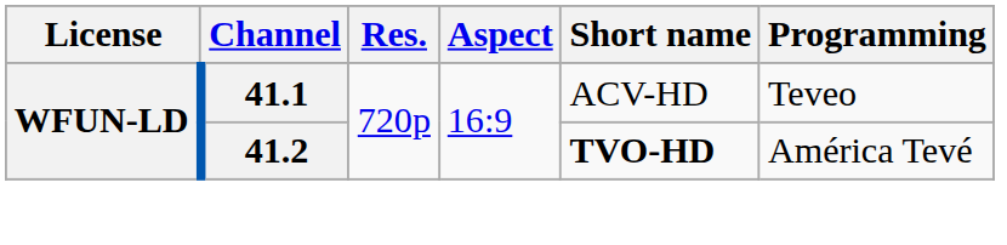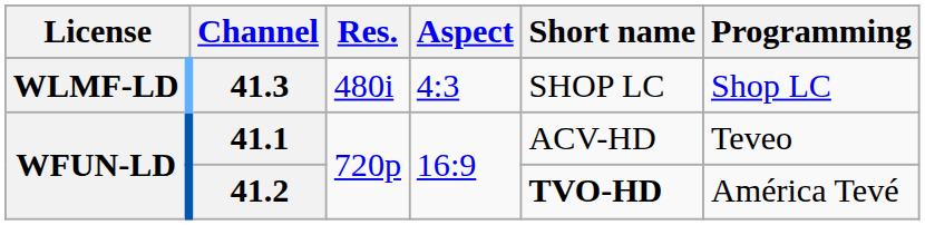+ row: WLMF-LD | 41.3 | 480i | 4:3 | SHOP LC | Shop LC
